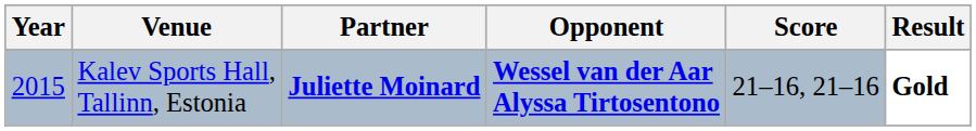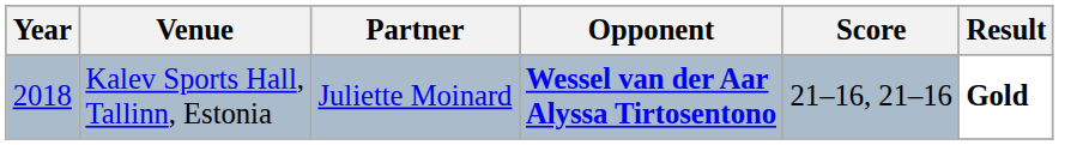Kalev Sports Hall, Tallinn, Estonia | Year: 2015 -> 2018
Kalev Sports Hall, Tallinn, Estonia | Partner: bold -> normal
